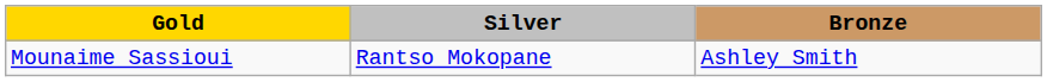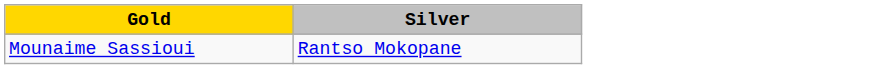- column: Bronze | Ashley Smith
